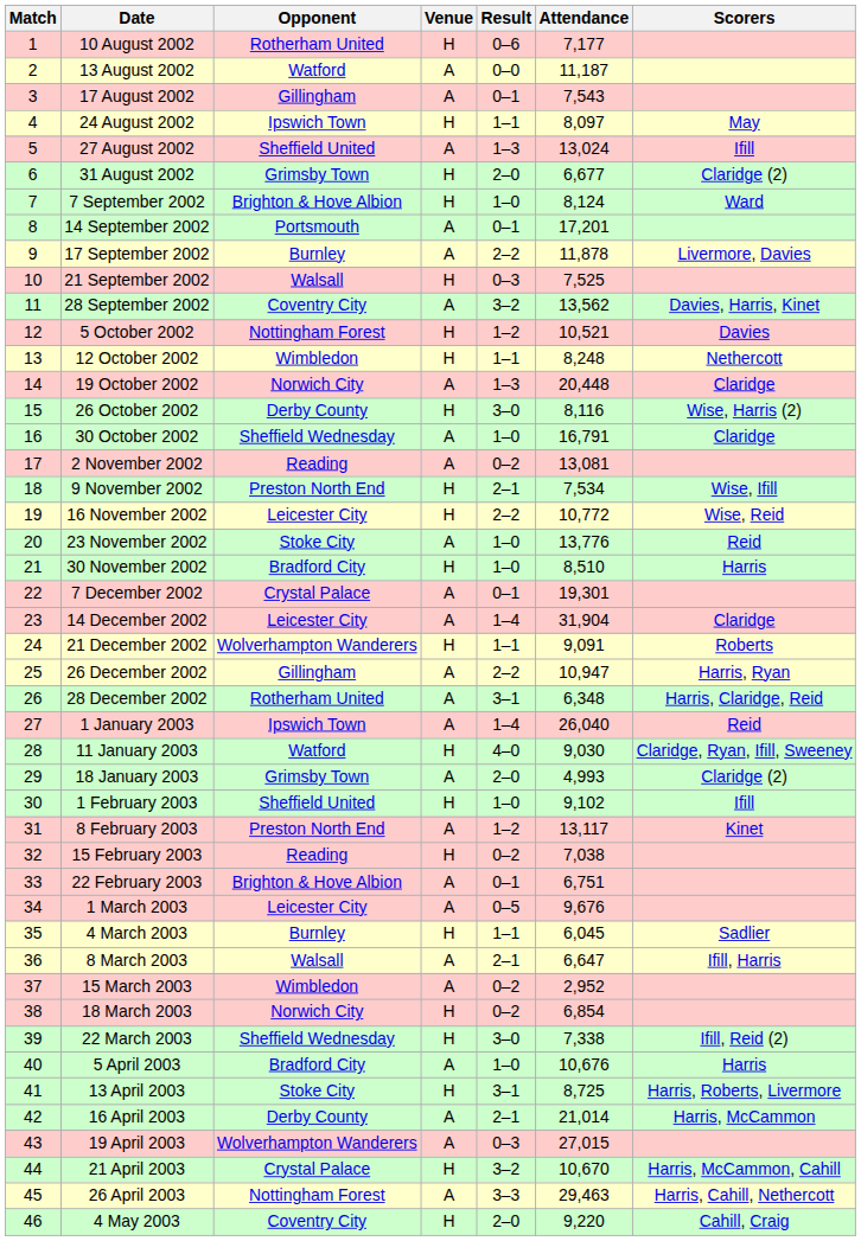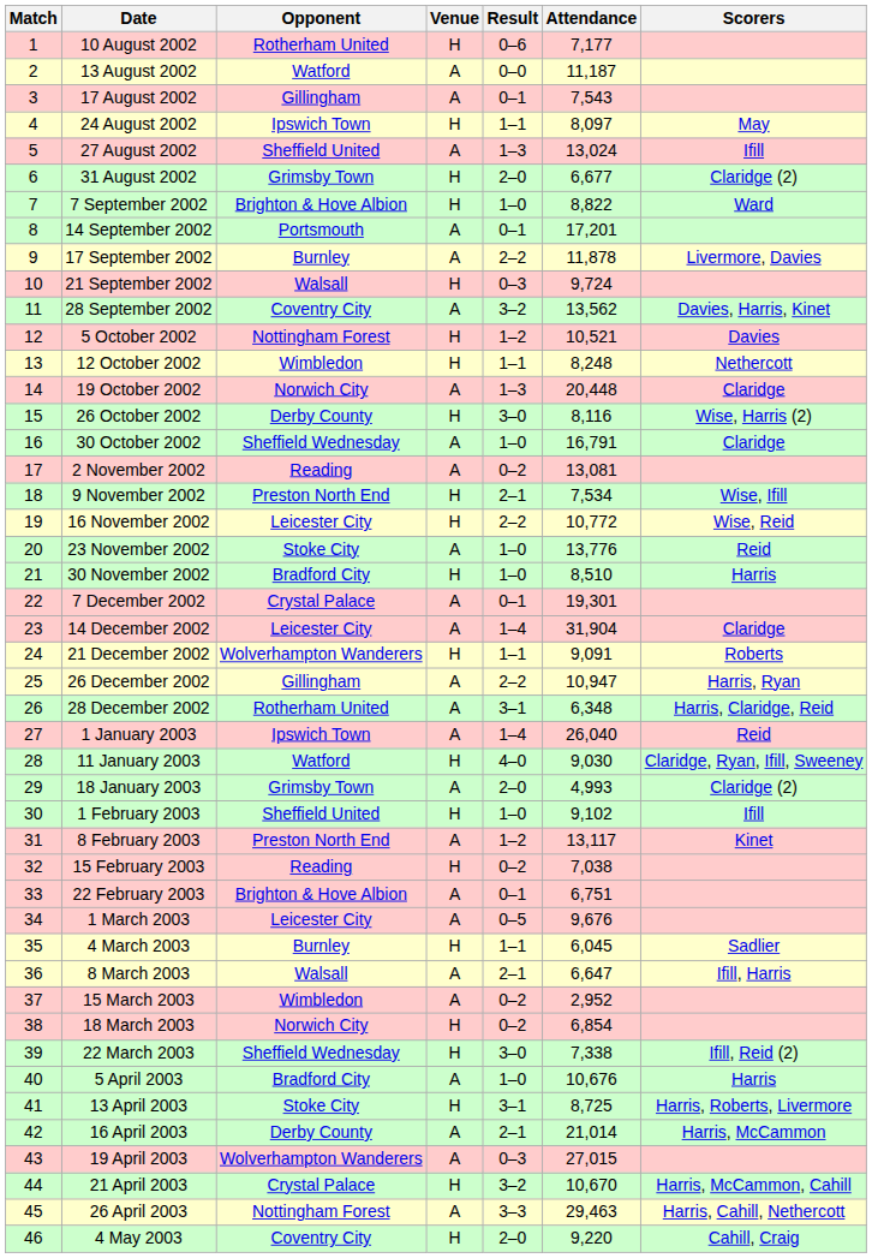7 September 2002 | Attendance: 8,124 -> 8,822
21 September 2002 | Attendance: 7,525 -> 9,724
